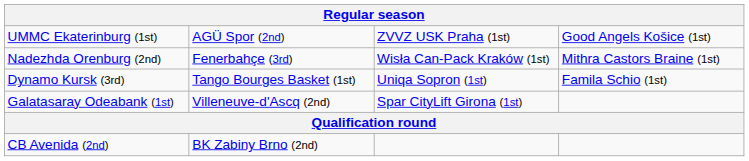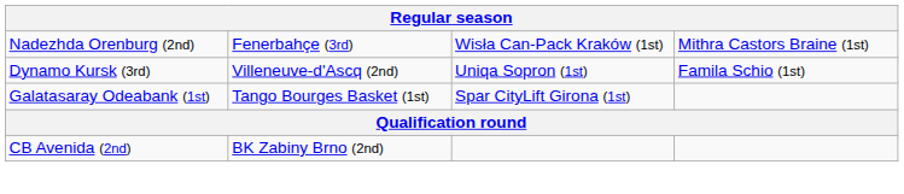- row: UMMC Ekaterinburg (1st) | AGÜ Spor (2nd) | ZVVZ USK Praha (1st) | Good Angels Košice (1st)
Dynamo Kursk (3rd) | column 2: Tango Bourges Basket (1st) -> Villeneuve-d'Ascq (2nd)
Galatasaray Odeabank (1st) | column 2: Villeneuve-d'Ascq (2nd) -> Tango Bourges Basket (1st)
